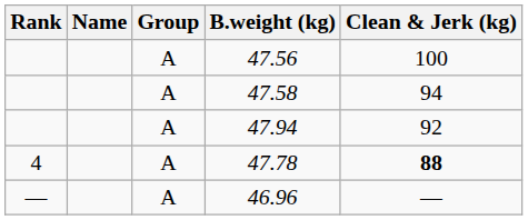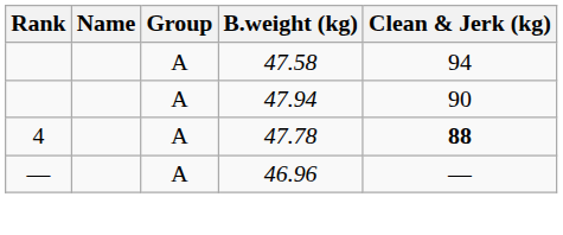- row: A | 47.56 | 100
47.94 | Clean & Jerk (kg): 92 -> 90
